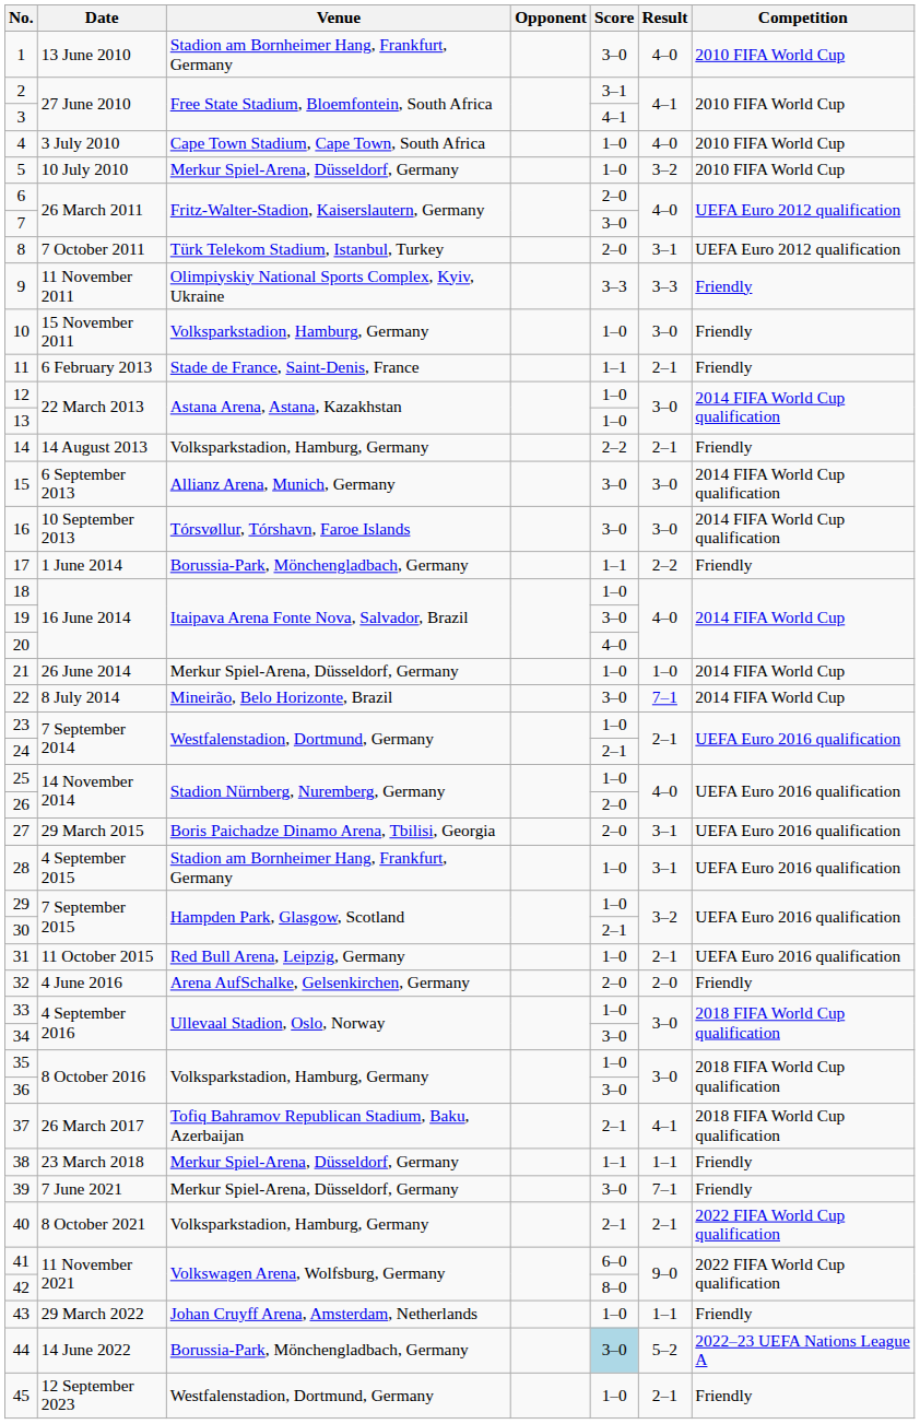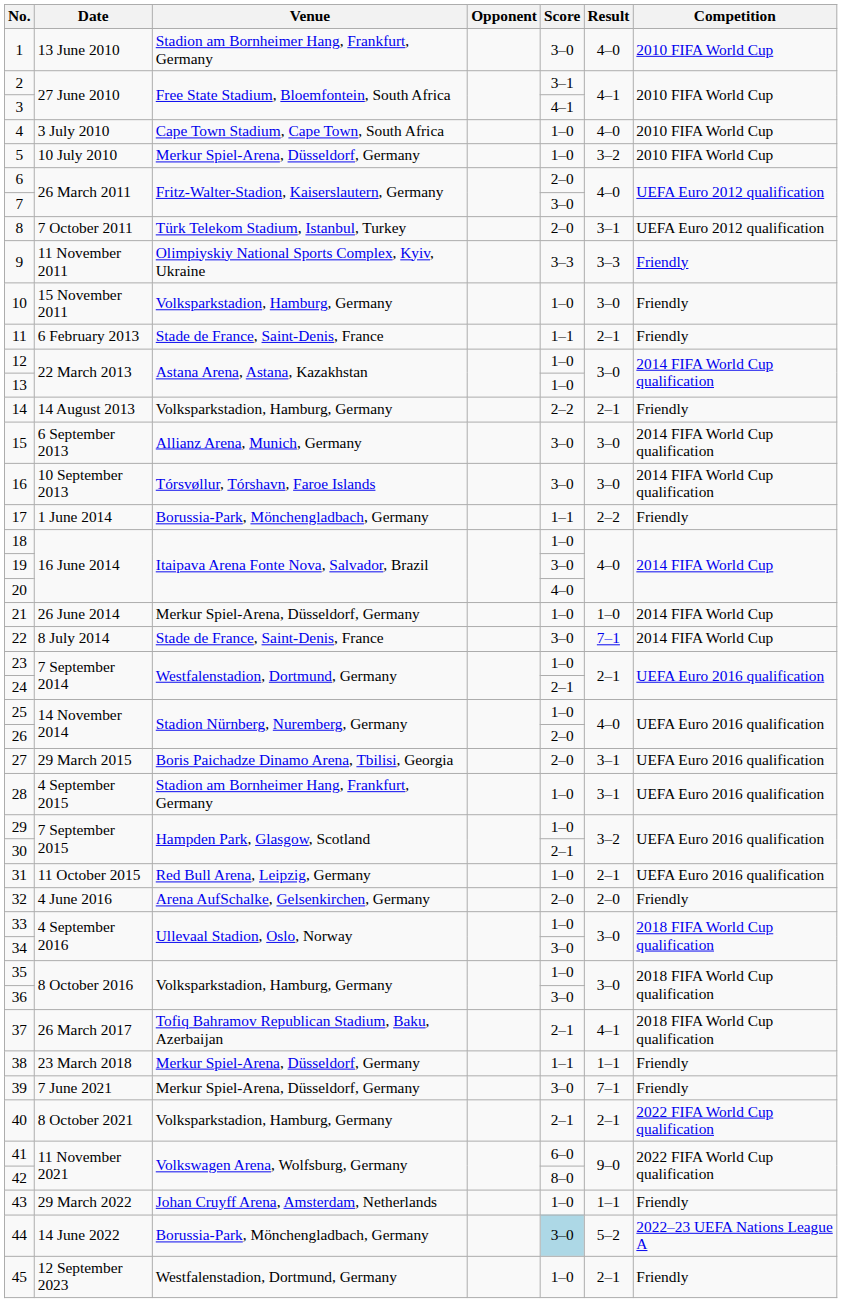22 | Venue: Mineirão, Belo Horizonte, Brazil -> Stade de France, Saint-Denis, France
